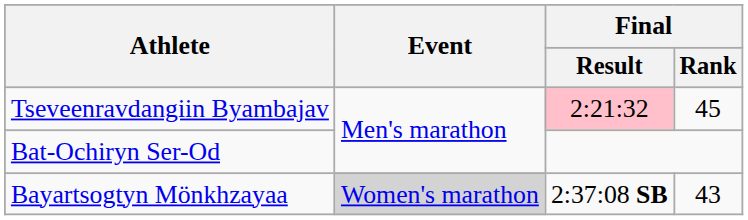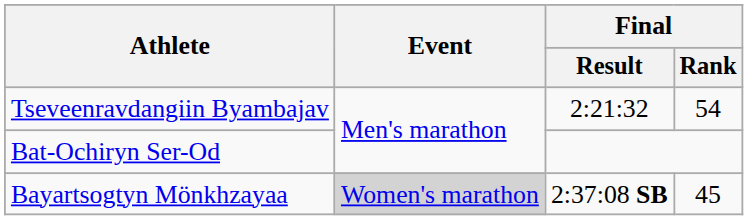Tseveenravdangiin Byambajav | Final / Result: pink background -> no background
Tseveenravdangiin Byambajav | Final / Rank: 45 -> 54
Bayartsogtyn Mönkhzayaa | Final / Rank: 43 -> 45
